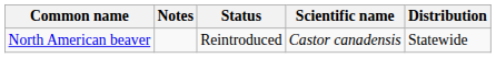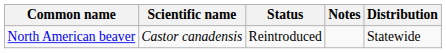columns swapped: Scientific name <-> Notes
